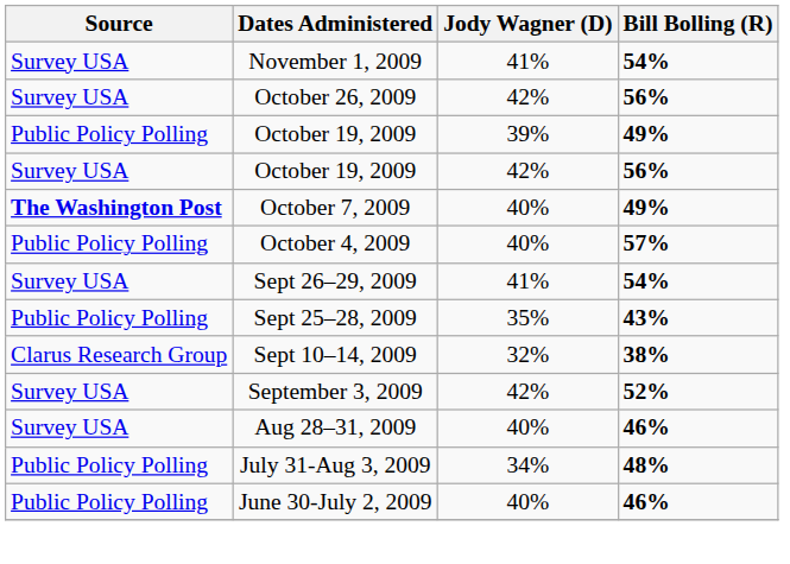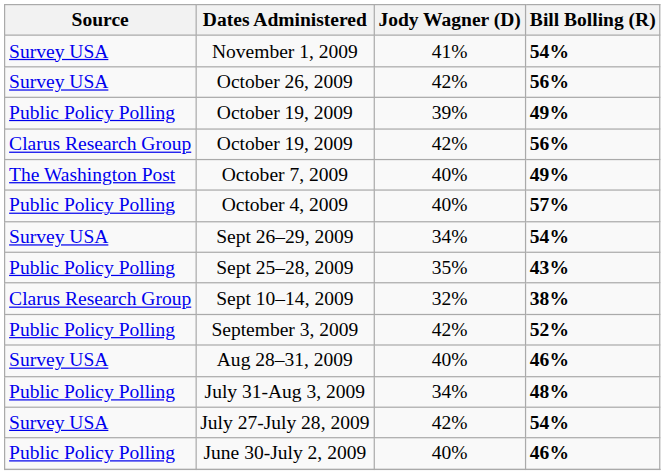October 19, 2009 / 56% | Source: Survey USA -> Clarus Research Group
October 7, 2009 | Source: bold -> normal
Sept 26–29, 2009 | Jody Wagner (D): 41% -> 34%
September 3, 2009 | Source: Survey USA -> Public Policy Polling
+ row: Survey USA | July 27-July 28, 2009 | 42% | 54%
